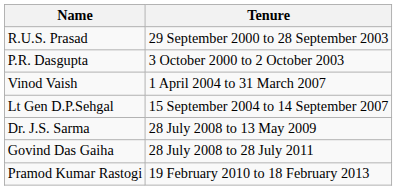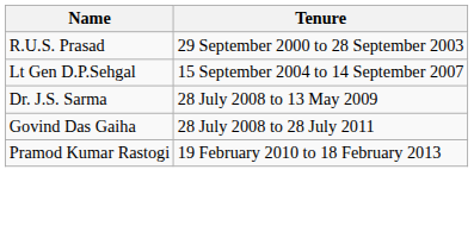- row: P.R. Dasgupta | 3 October 2000 to 2 October 2003
- row: Vinod Vaish | 1 April 2004 to 31 March 2007
